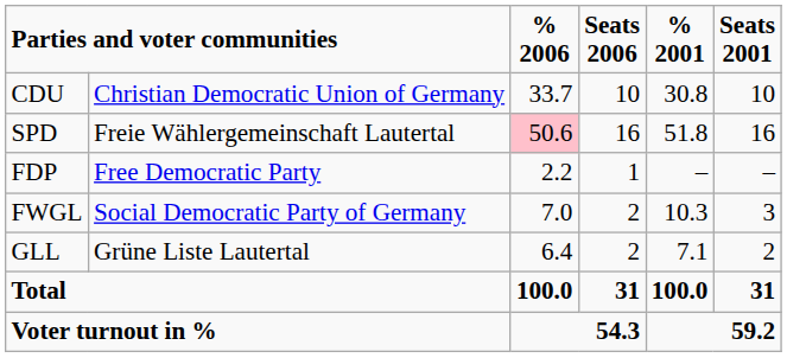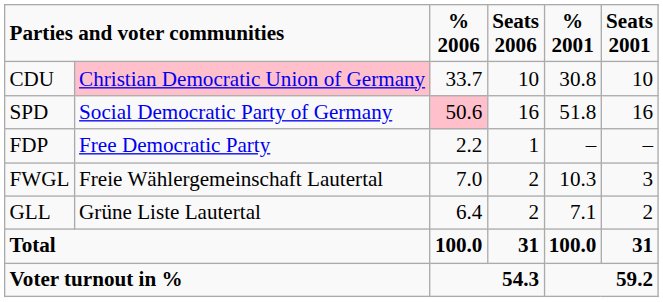CDU | column 2: no background -> pink background
SPD | column 2: Freie Wählergemeinschaft Lautertal -> Social Democratic Party of Germany
FWGL | column 2: Social Democratic Party of Germany -> Freie Wählergemeinschaft Lautertal
